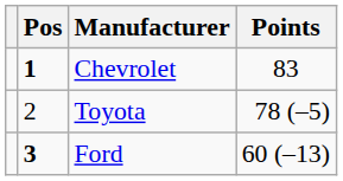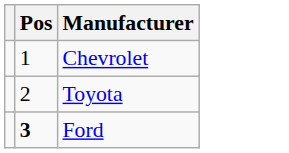- column: Points | 83 | 78 (–5) | 60 (–13)
Chevrolet | Pos: bold -> normal
